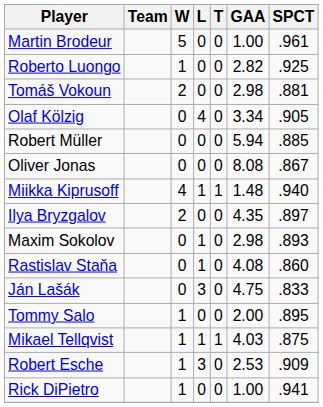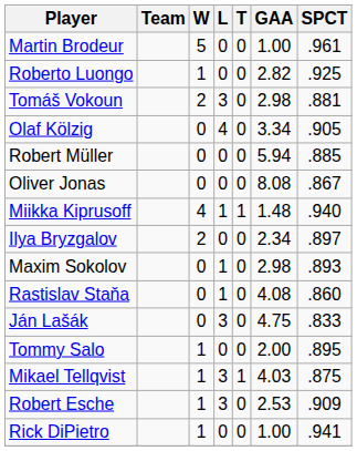Tomáš Vokoun | L: 0 -> 3
Ilya Bryzgalov | GAA: 4.35 -> 2.34
Mikael Tellqvist | L: 1 -> 3
